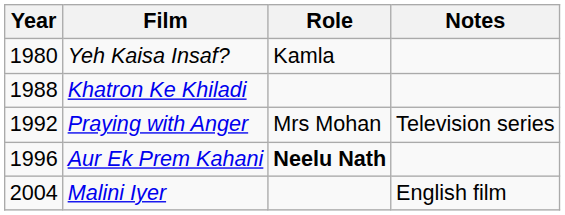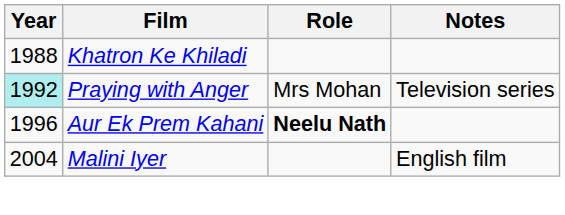- row: 1980 | Yeh Kaisa Insaf? | Kamla
Praying with Anger | Year: no background -> paleturquoise background
